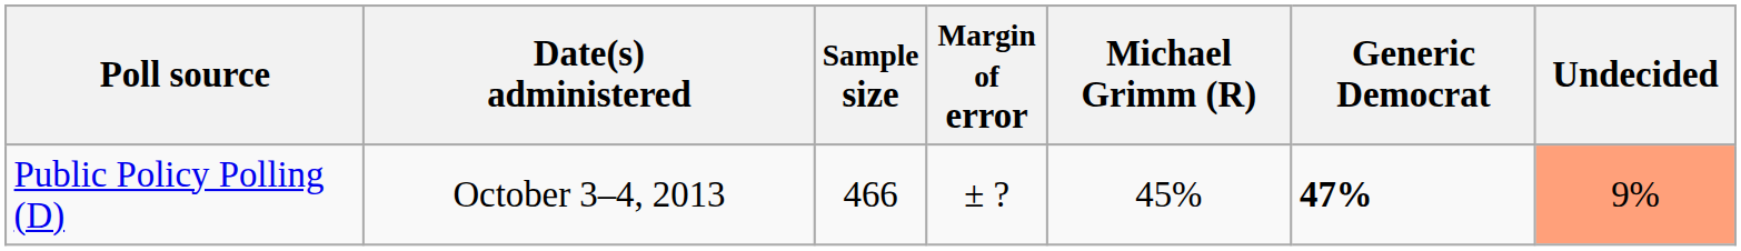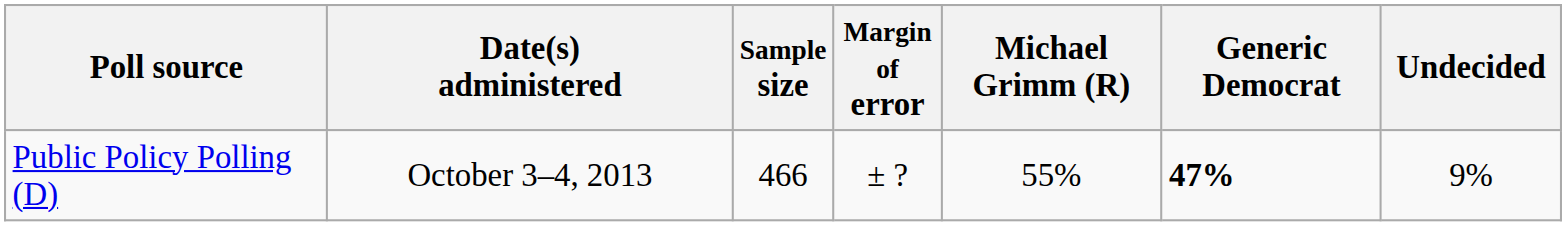Public Policy Polling (D) | Michael Grimm (R): 45% -> 55%
Public Policy Polling (D) | Undecided: lightsalmon background -> no background
